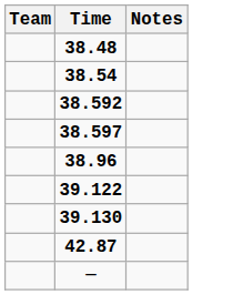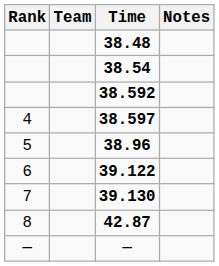+ column: Rank | 4 | 5 | 6 | 7 | 8 | —
